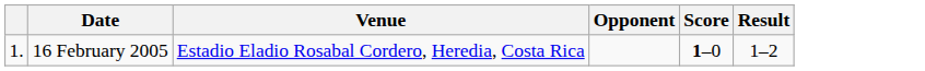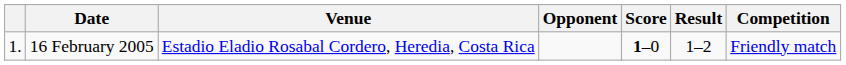+ column: Competition | Friendly match
